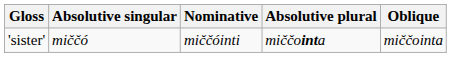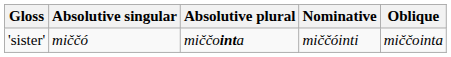columns swapped: Absolutive plural <-> Nominative
